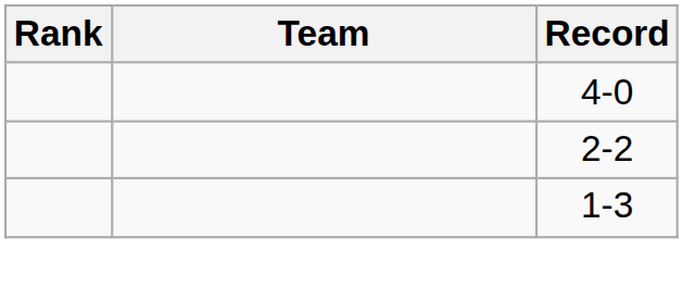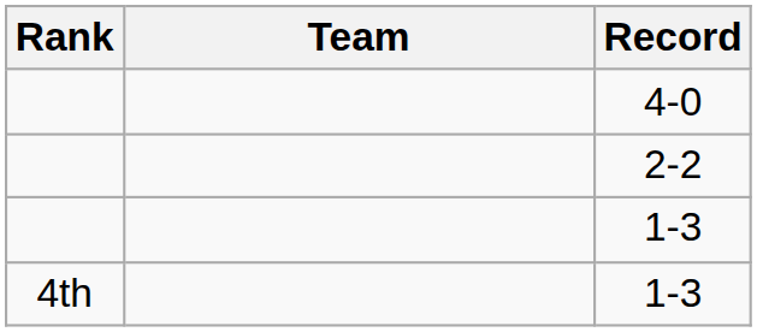+ row: 4th | 1-3
